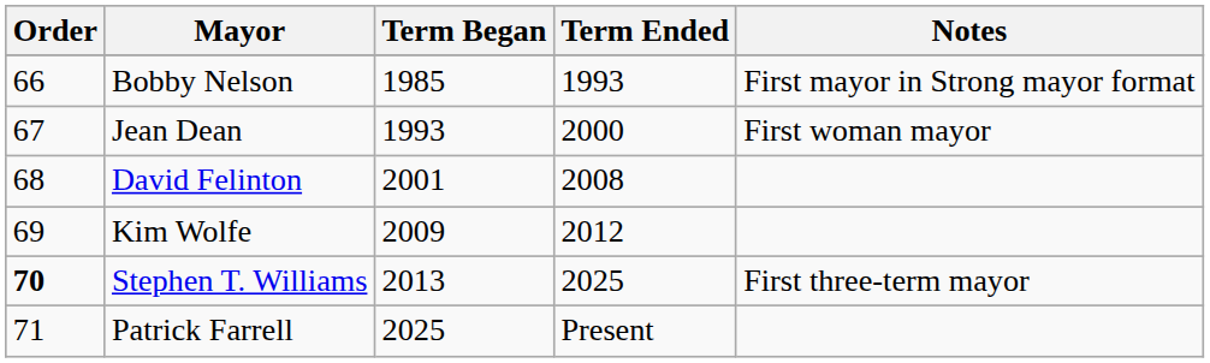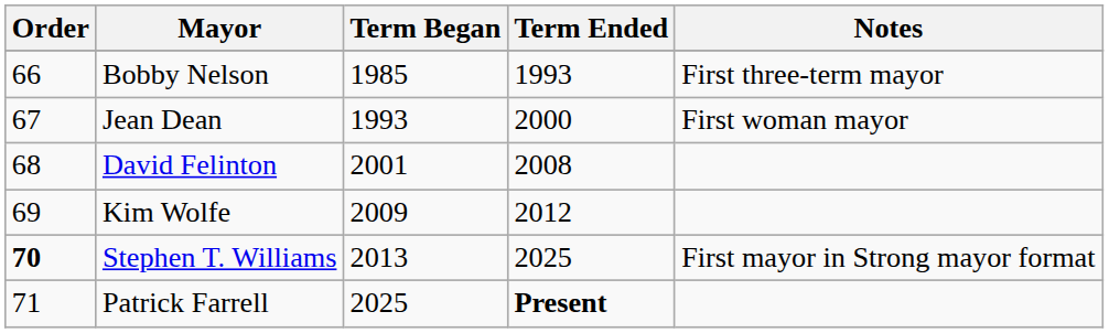Bobby Nelson | Notes: First mayor in Strong mayor format -> First three-term mayor
Stephen T. Williams | Notes: First three-term mayor -> First mayor in Strong mayor format
Patrick Farrell | Term Ended: normal -> bold
